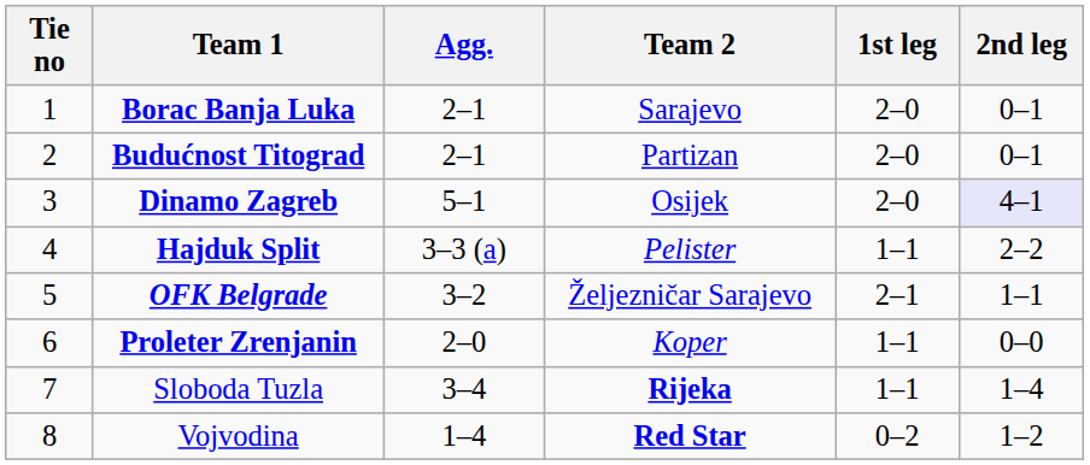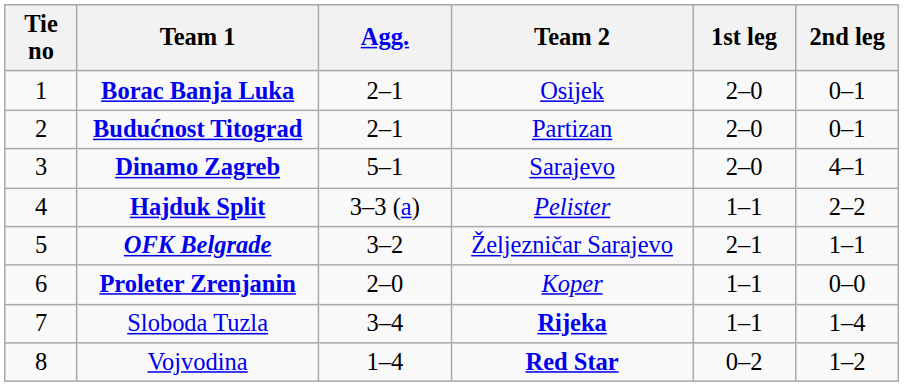Borac Banja Luka | Team 2: Sarajevo -> Osijek
Dinamo Zagreb | Team 2: Osijek -> Sarajevo
Dinamo Zagreb | 2nd leg: lavender background -> no background
